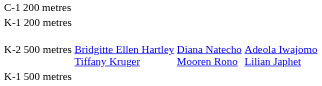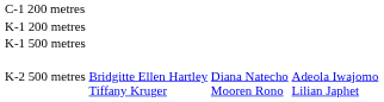rows swapped: K-1 500 metres <-> K-2 500 metres
